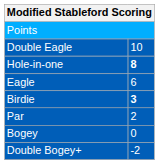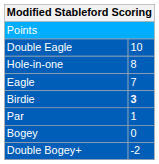Hole-in-one | column 2: bold -> normal
Eagle | column 2: 6 -> 7
Par | column 2: 2 -> 1
